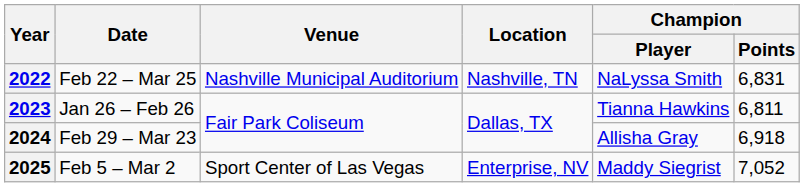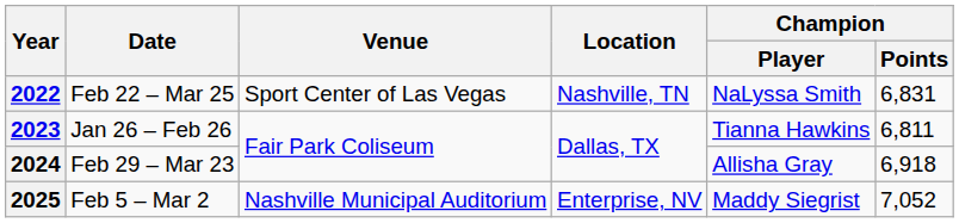2022 | Venue: Nashville Municipal Auditorium -> Sport Center of Las Vegas
2025 | Venue: Sport Center of Las Vegas -> Nashville Municipal Auditorium
